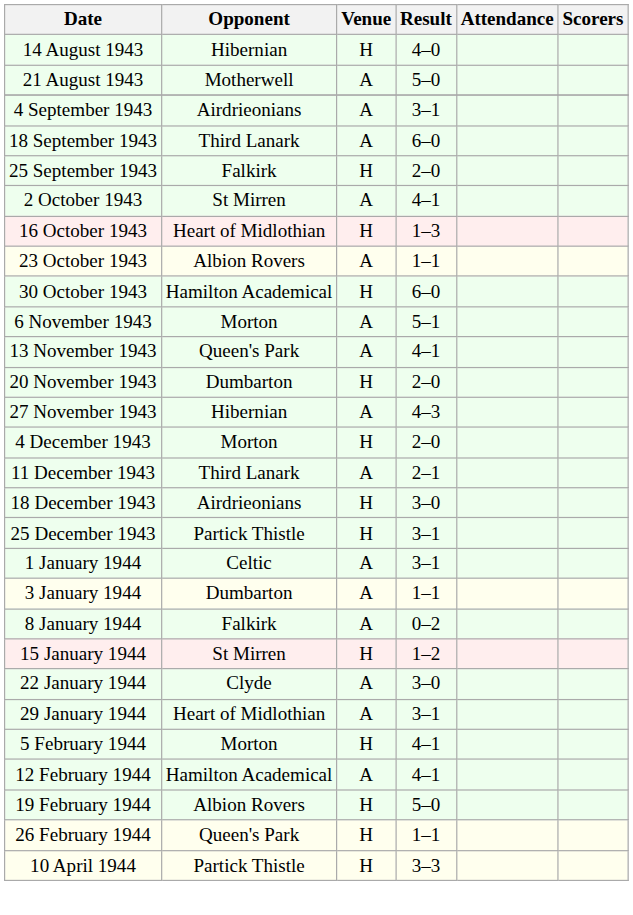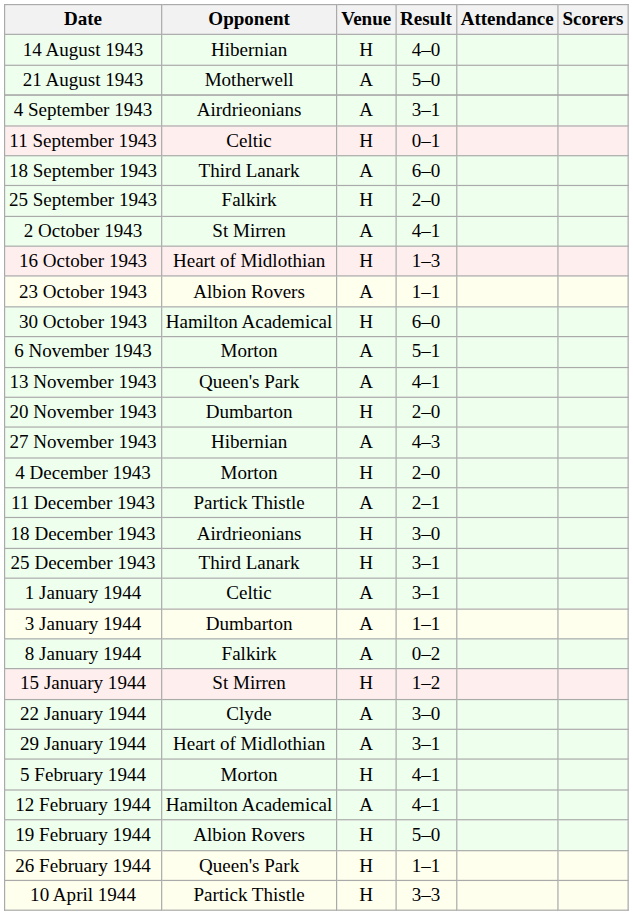+ row: 11 September 1943 | Celtic | H | 0–1
11 December 1943 | Opponent: Third Lanark -> Partick Thistle
25 December 1943 | Opponent: Partick Thistle -> Third Lanark
